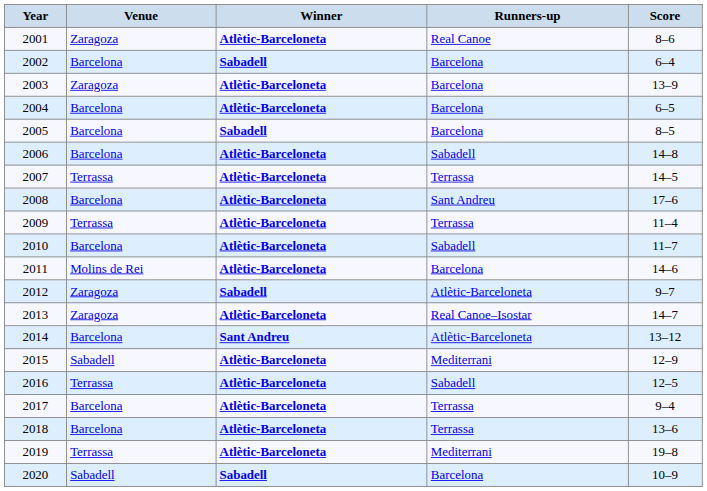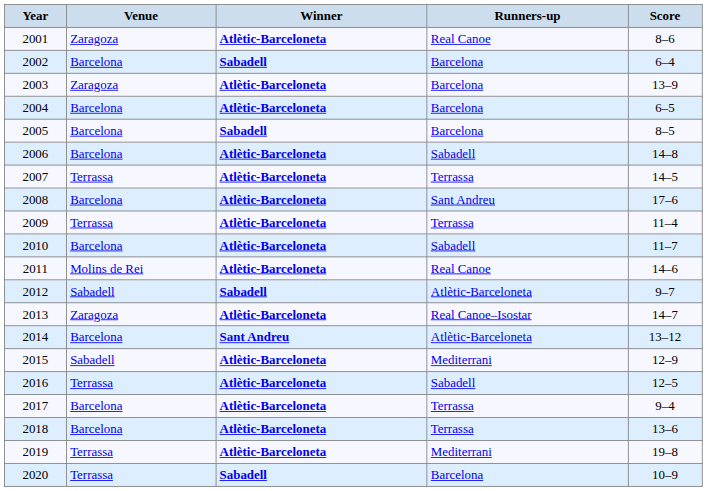2011 | Runners-up: Barcelona -> Real Canoe
2012 | Venue: Zaragoza -> Sabadell
2020 | Venue: Sabadell -> Terrassa
